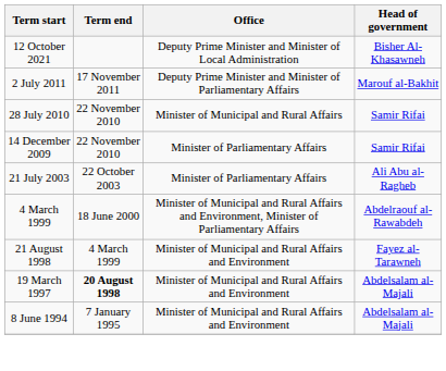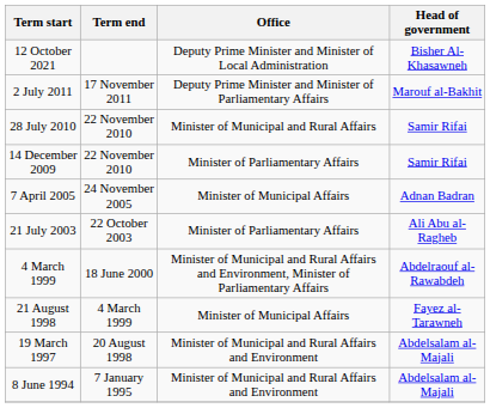+ row: 7 April 2005 | 24 November 2005 | Minister of Municipal Affairs | Adnan Badran
21 August 1998 | Office: Minister of Municipal and Rural Affairs and Environment -> Minister of Municipal Affairs
19 March 1997 | Term end: bold -> normal
